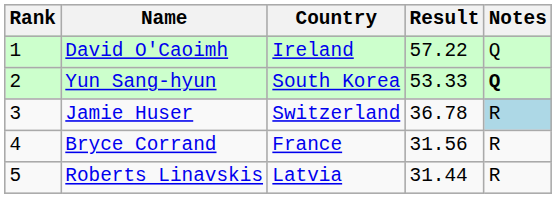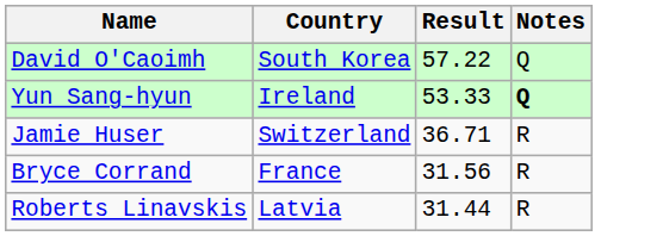- column: Rank | 1 | 2 | 3 | 4 | 5
David O'Caoimh | Country: Ireland -> South Korea
Yun Sang-hyun | Country: South Korea -> Ireland
Jamie Huser | Result: 36.78 -> 36.71
Jamie Huser | Notes: lightblue background -> no background
